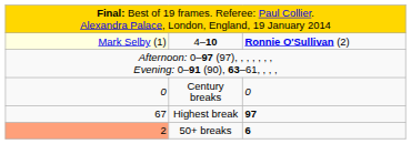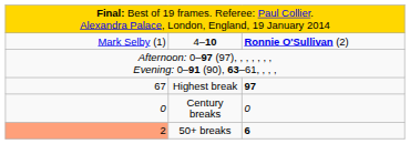4–10 | column 1: lightyellow background -> no background
rows swapped: Highest break <-> Century breaks
